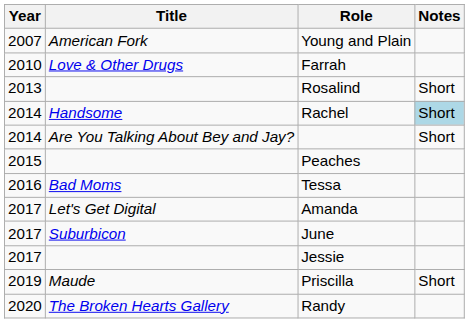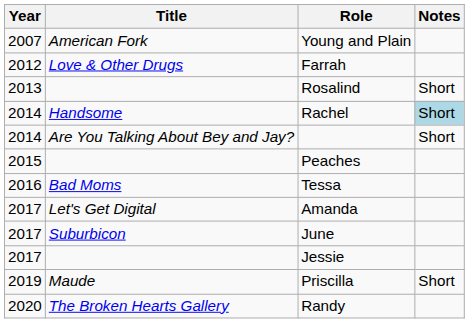Farrah | Year: 2010 -> 2012
